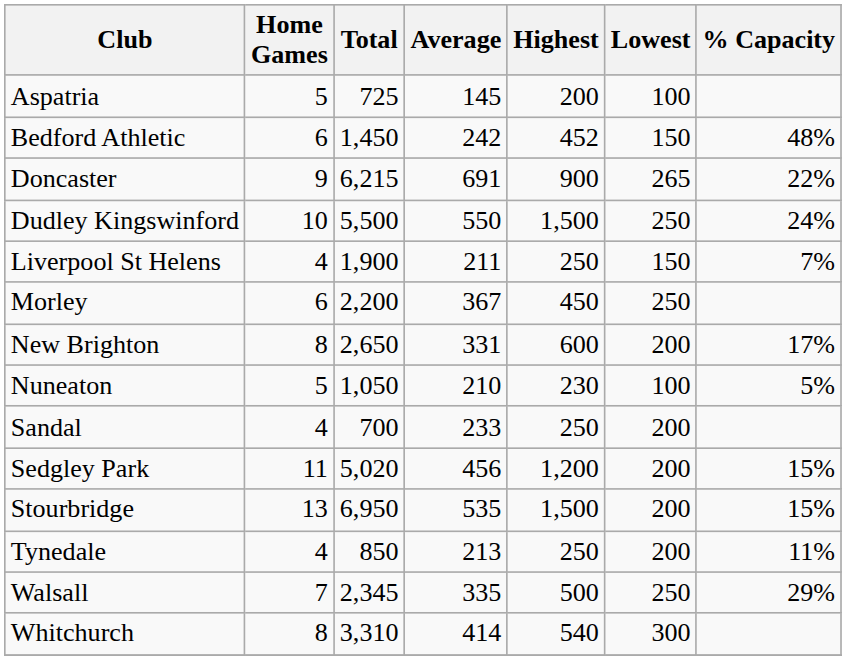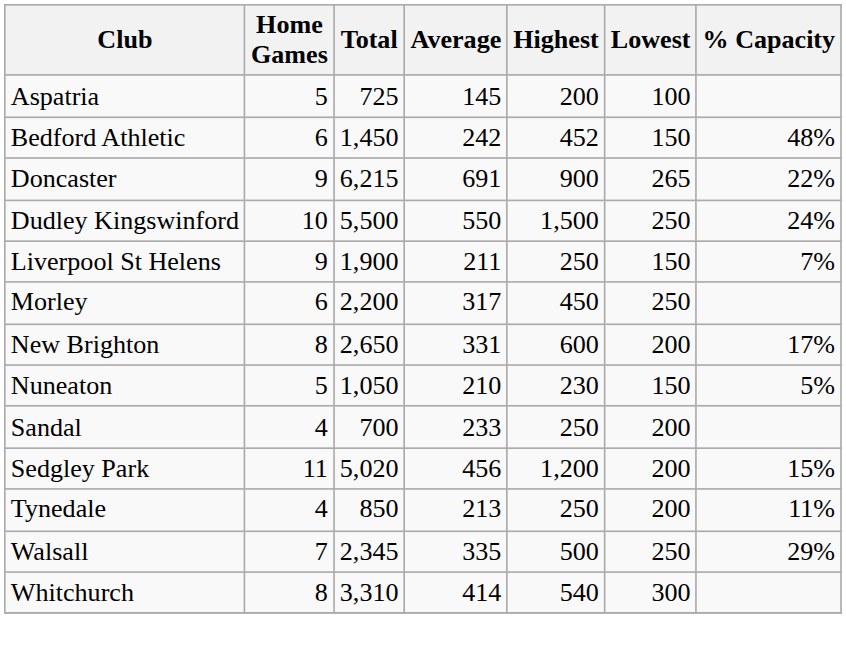Liverpool St Helens | Home Games: 4 -> 9
Morley | Average: 367 -> 317
Nuneaton | Lowest: 100 -> 150
- row: Stourbridge | 13 | 6,950 | 535 | 1,500 | 200 | 15%
